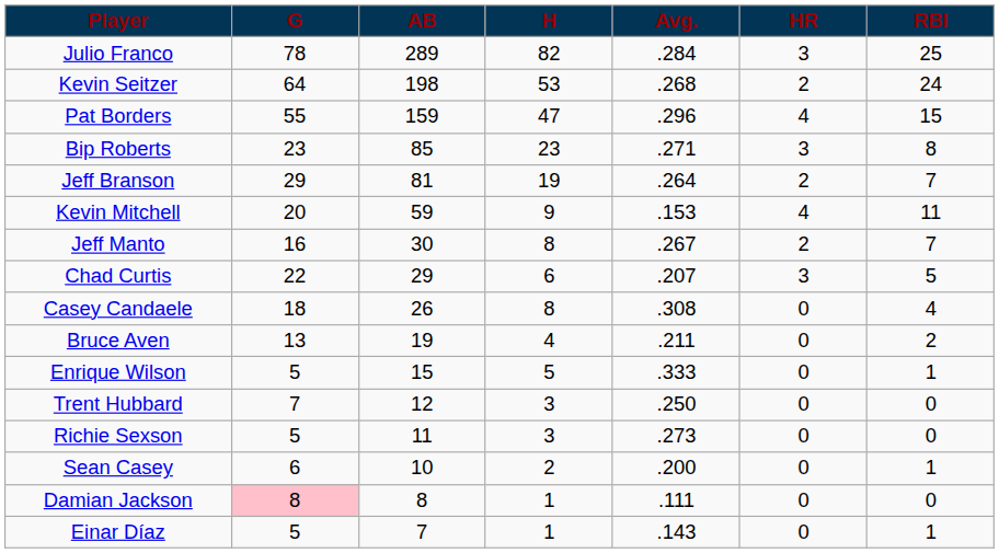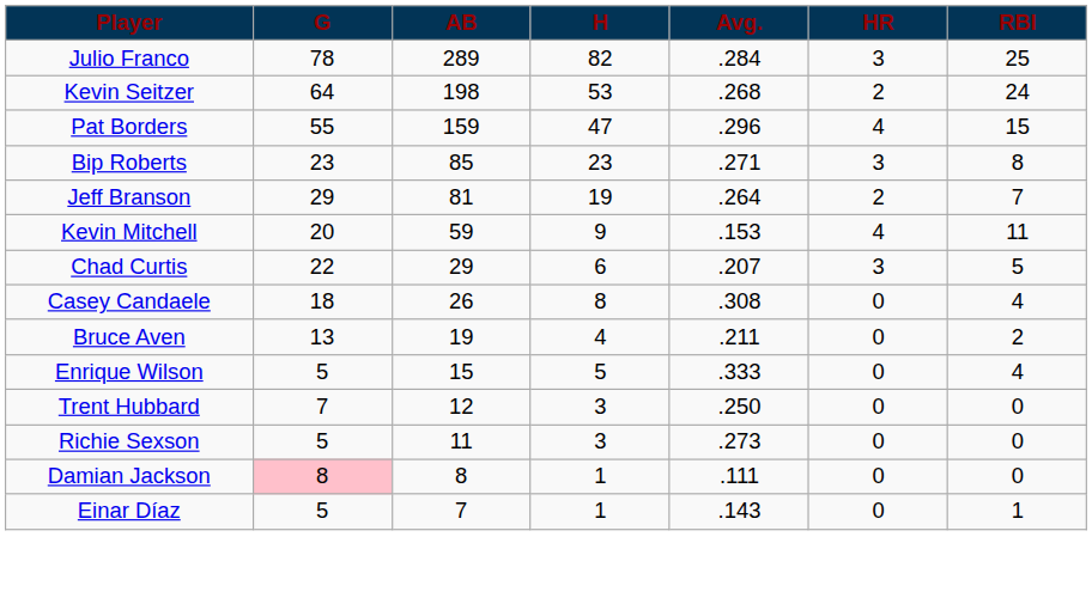- row: Jeff Manto | 16 | 30 | 8 | .267 | 2 | 7
Enrique Wilson | RBI: 1 -> 4
- row: Sean Casey | 6 | 10 | 2 | .200 | 0 | 1
